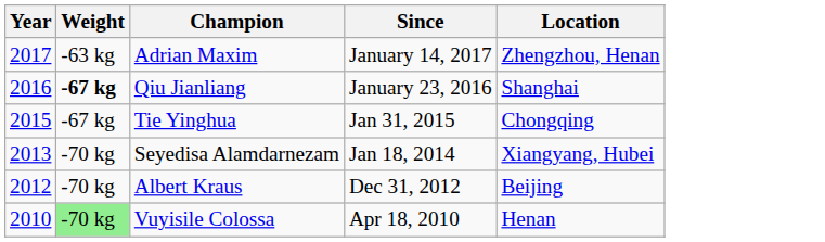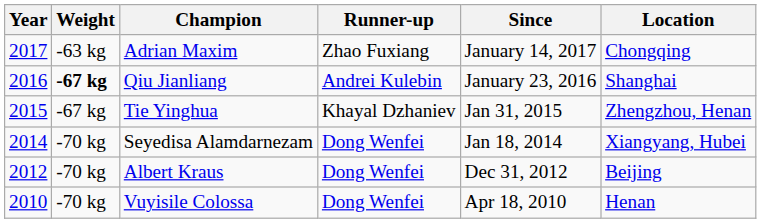+ column: Runner-up | Zhao Fuxiang | Andrei Kulebin | Khayal Dzhaniev | Dong Wenfei | Dong Wenfei | Dong Wenfei
Adrian Maxim | Location: Zhengzhou, Henan -> Chongqing
Tie Yinghua | Location: Chongqing -> Zhengzhou, Henan
Seyedisa Alamdarnezam | Year: 2013 -> 2014
Vuyisile Colossa | Weight: lightgreen background -> no background
